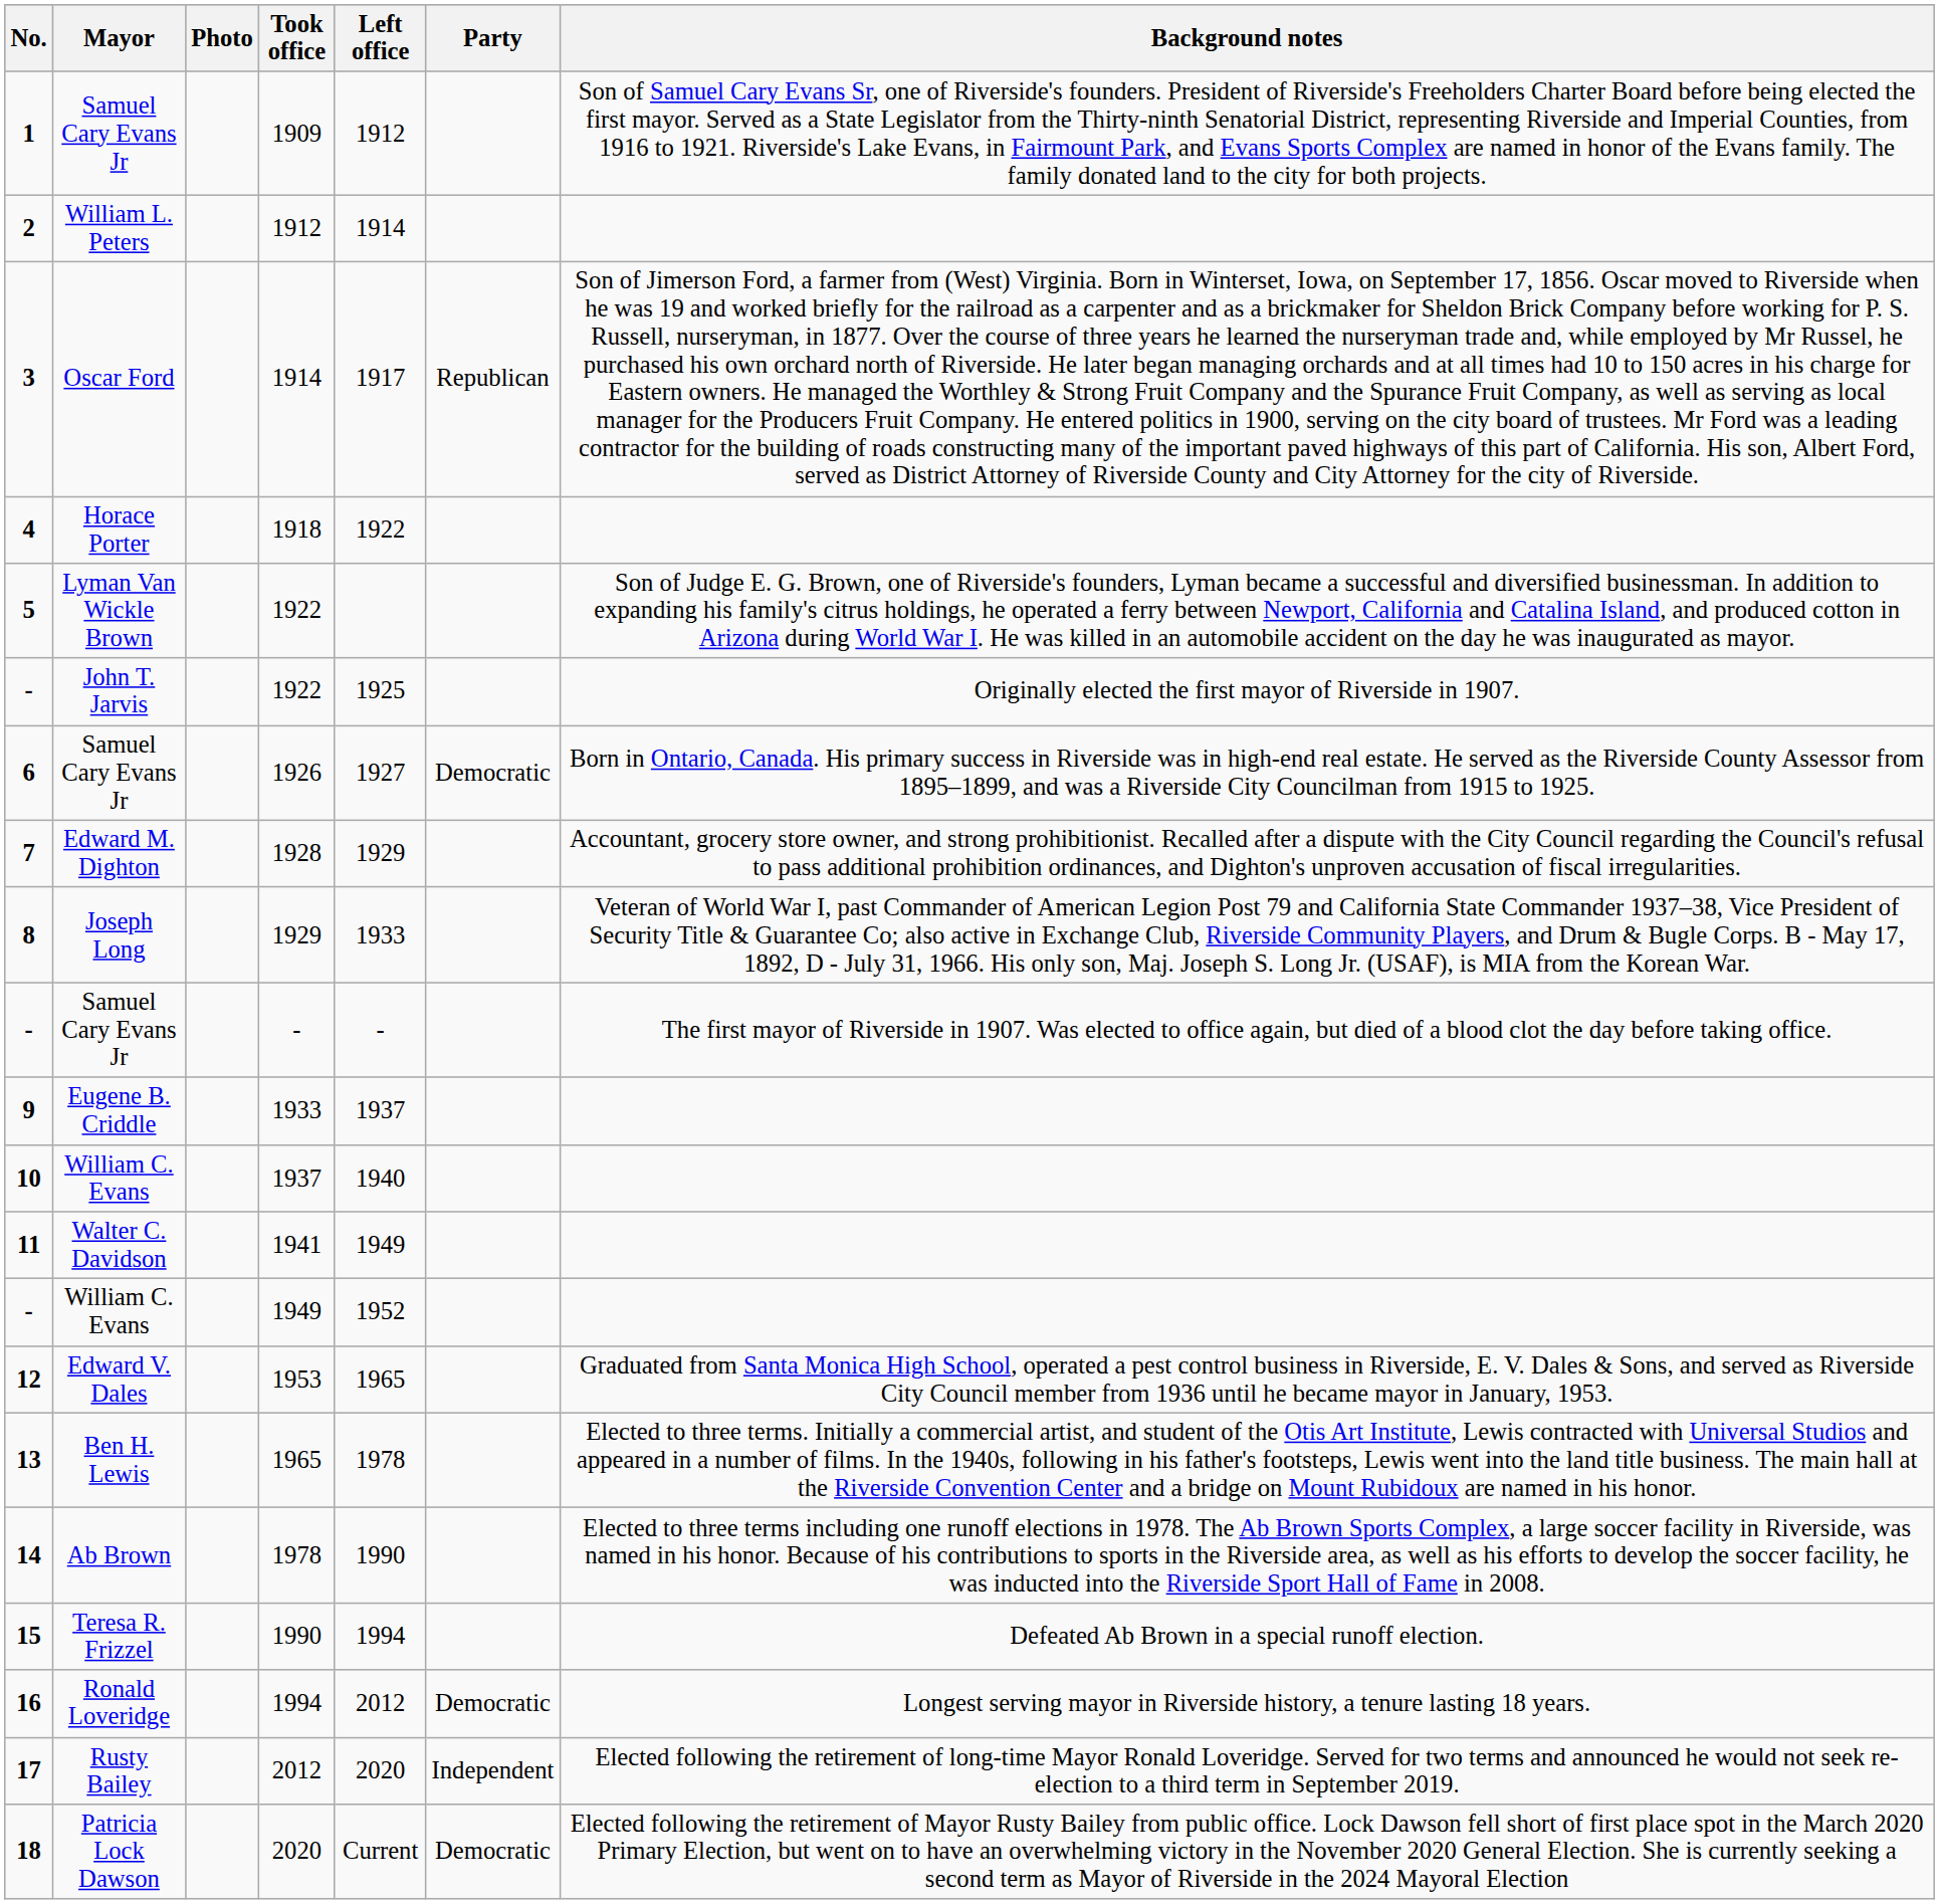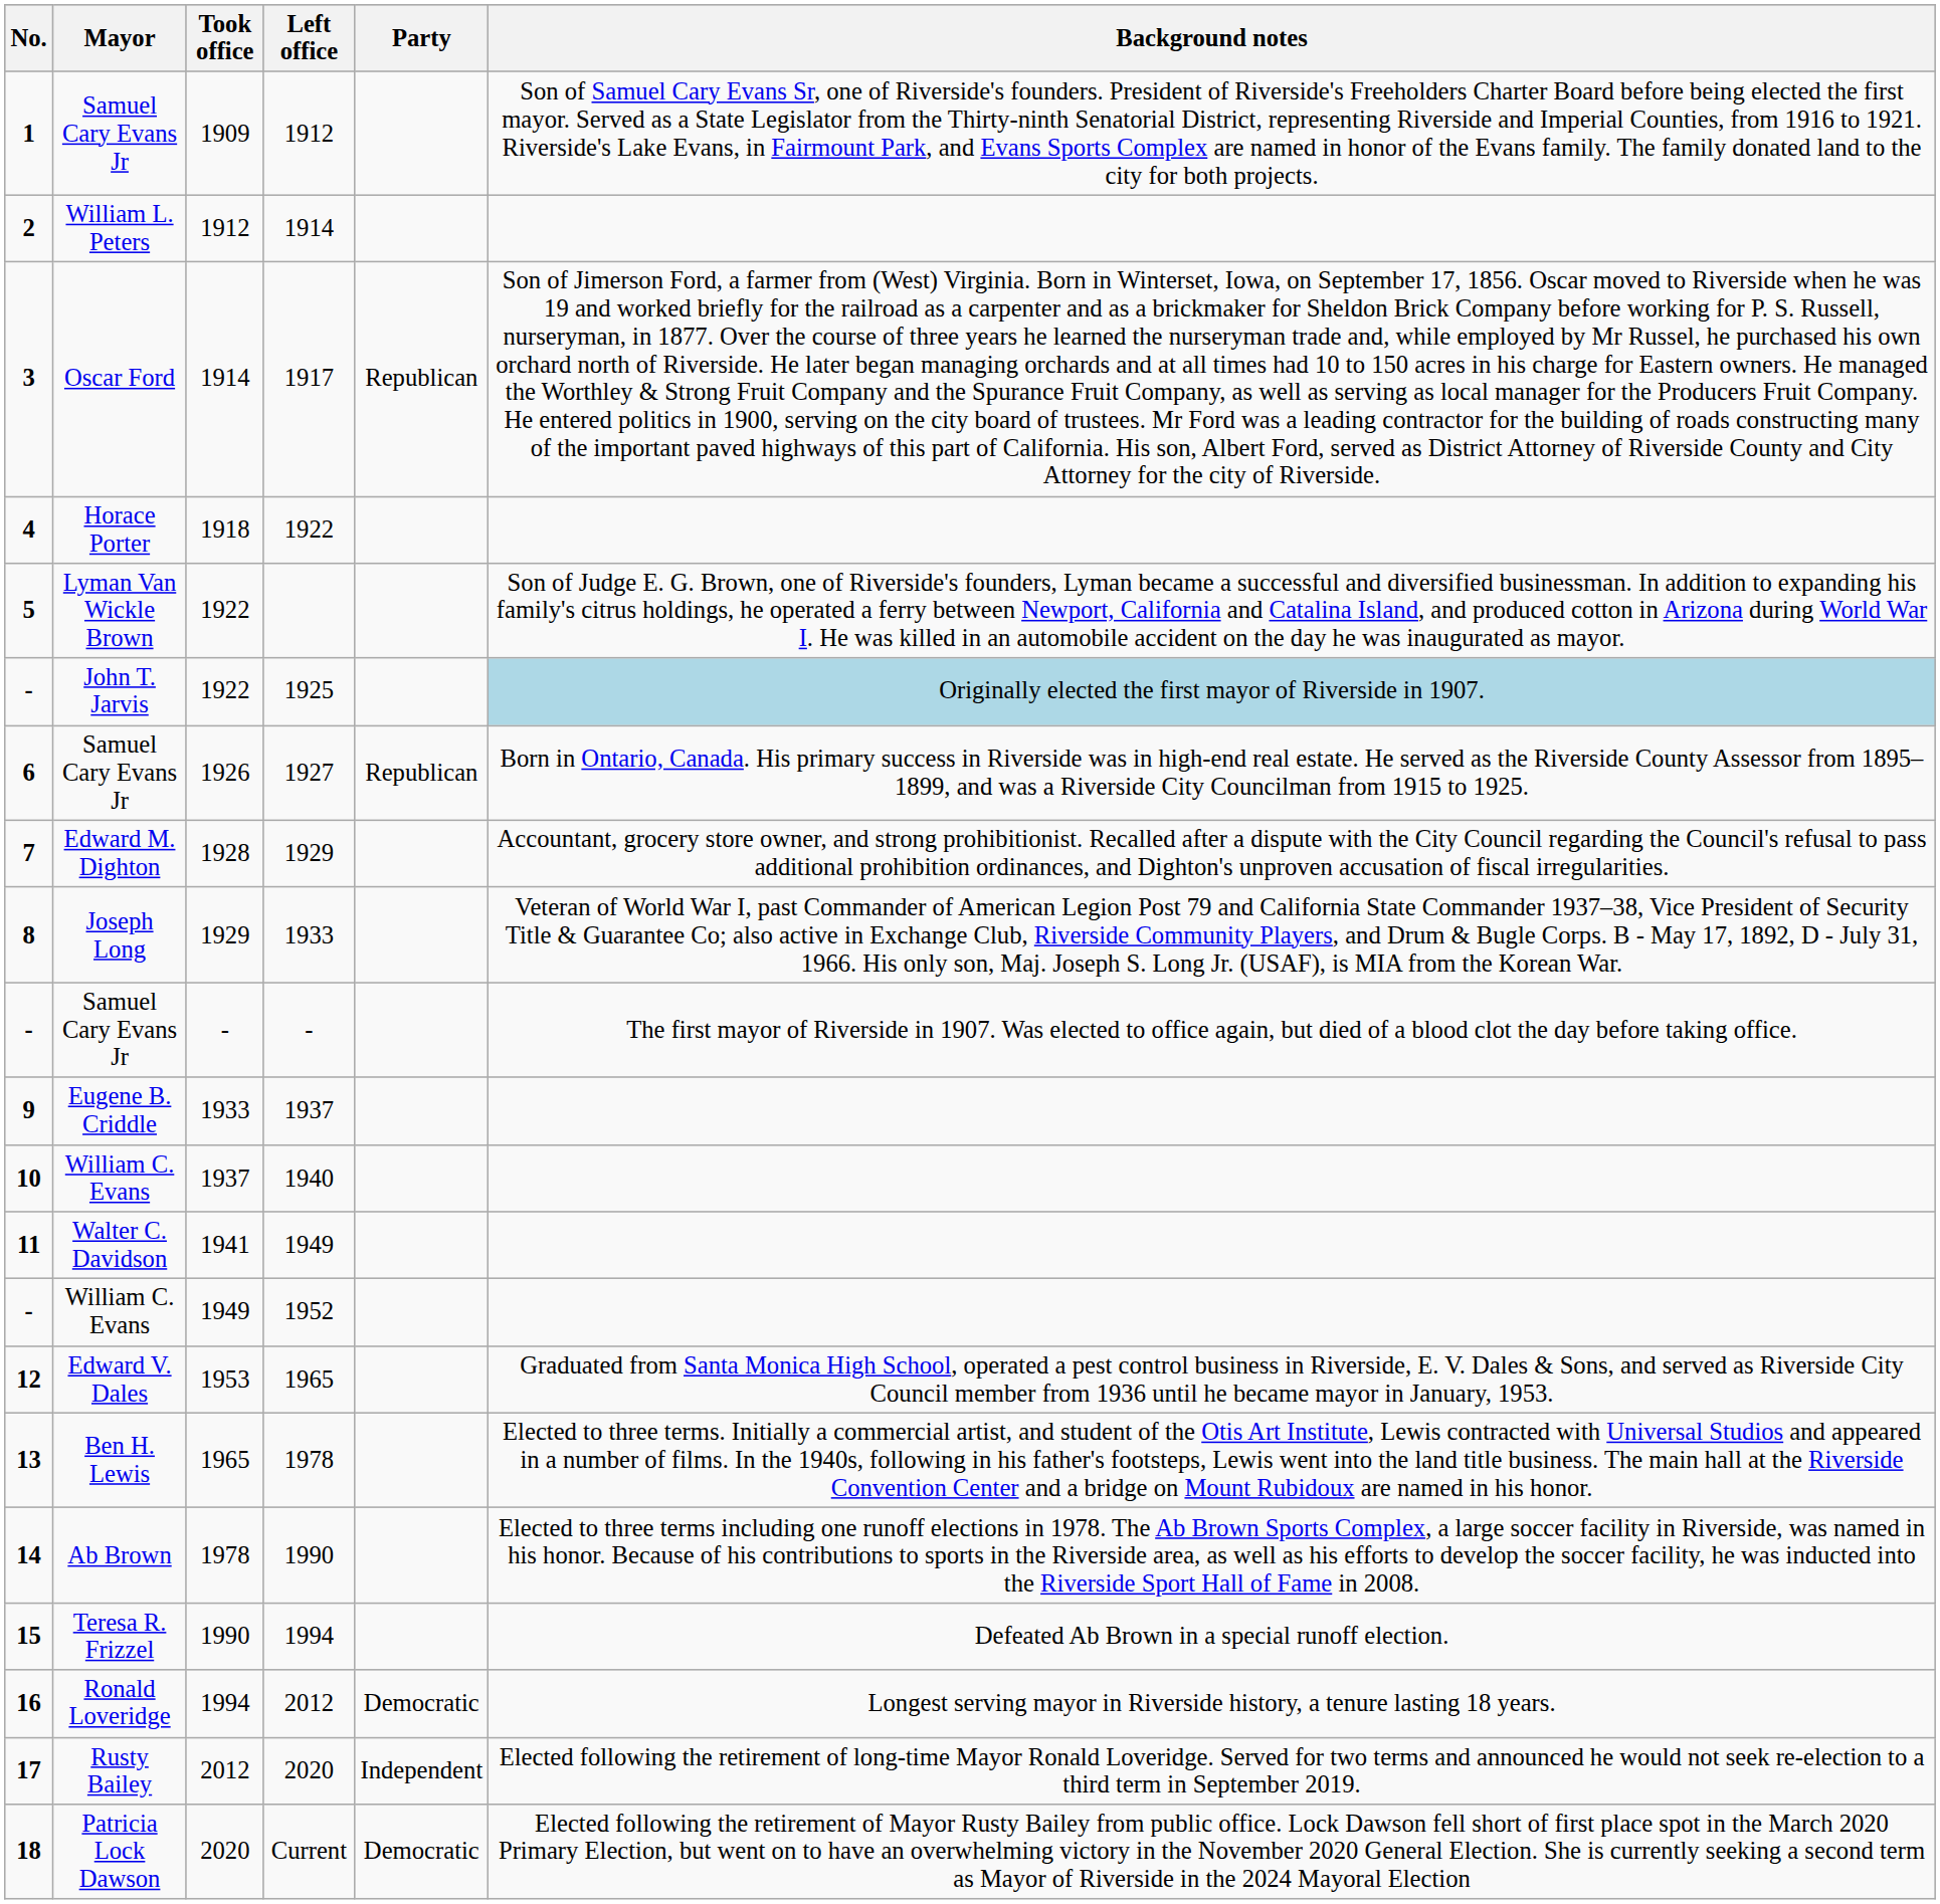- column: Photo
- / 1922 | Background notes: no background -> lightblue background
1926 | Party: Democratic -> Republican
